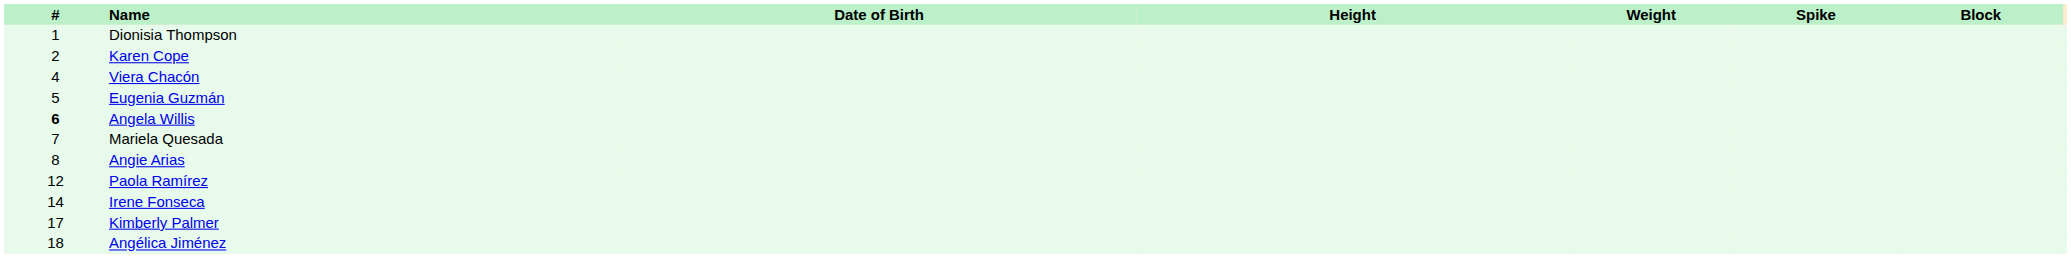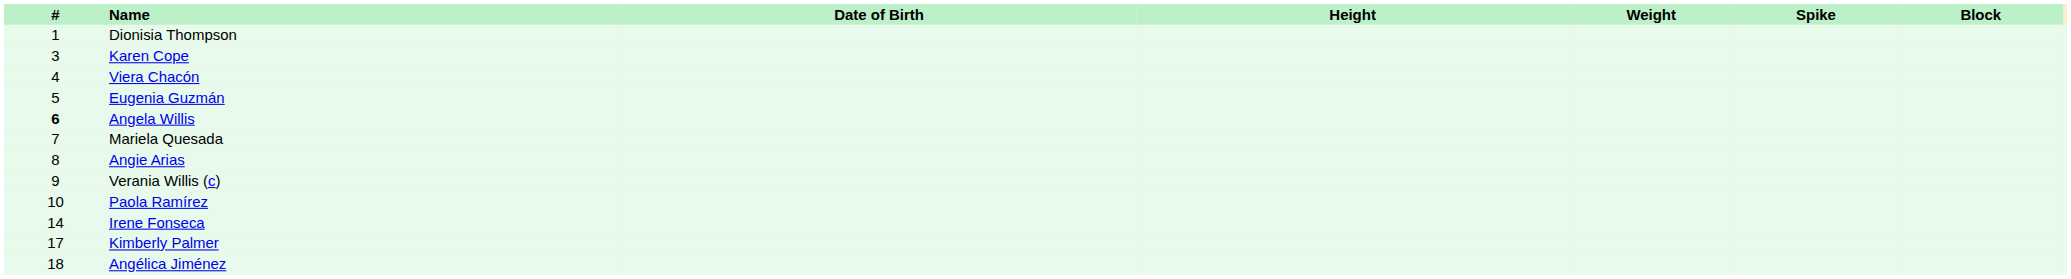Karen Cope | #: 2 -> 3
+ row: 9 | Verania Willis (c)
Paola Ramírez | #: 12 -> 10
